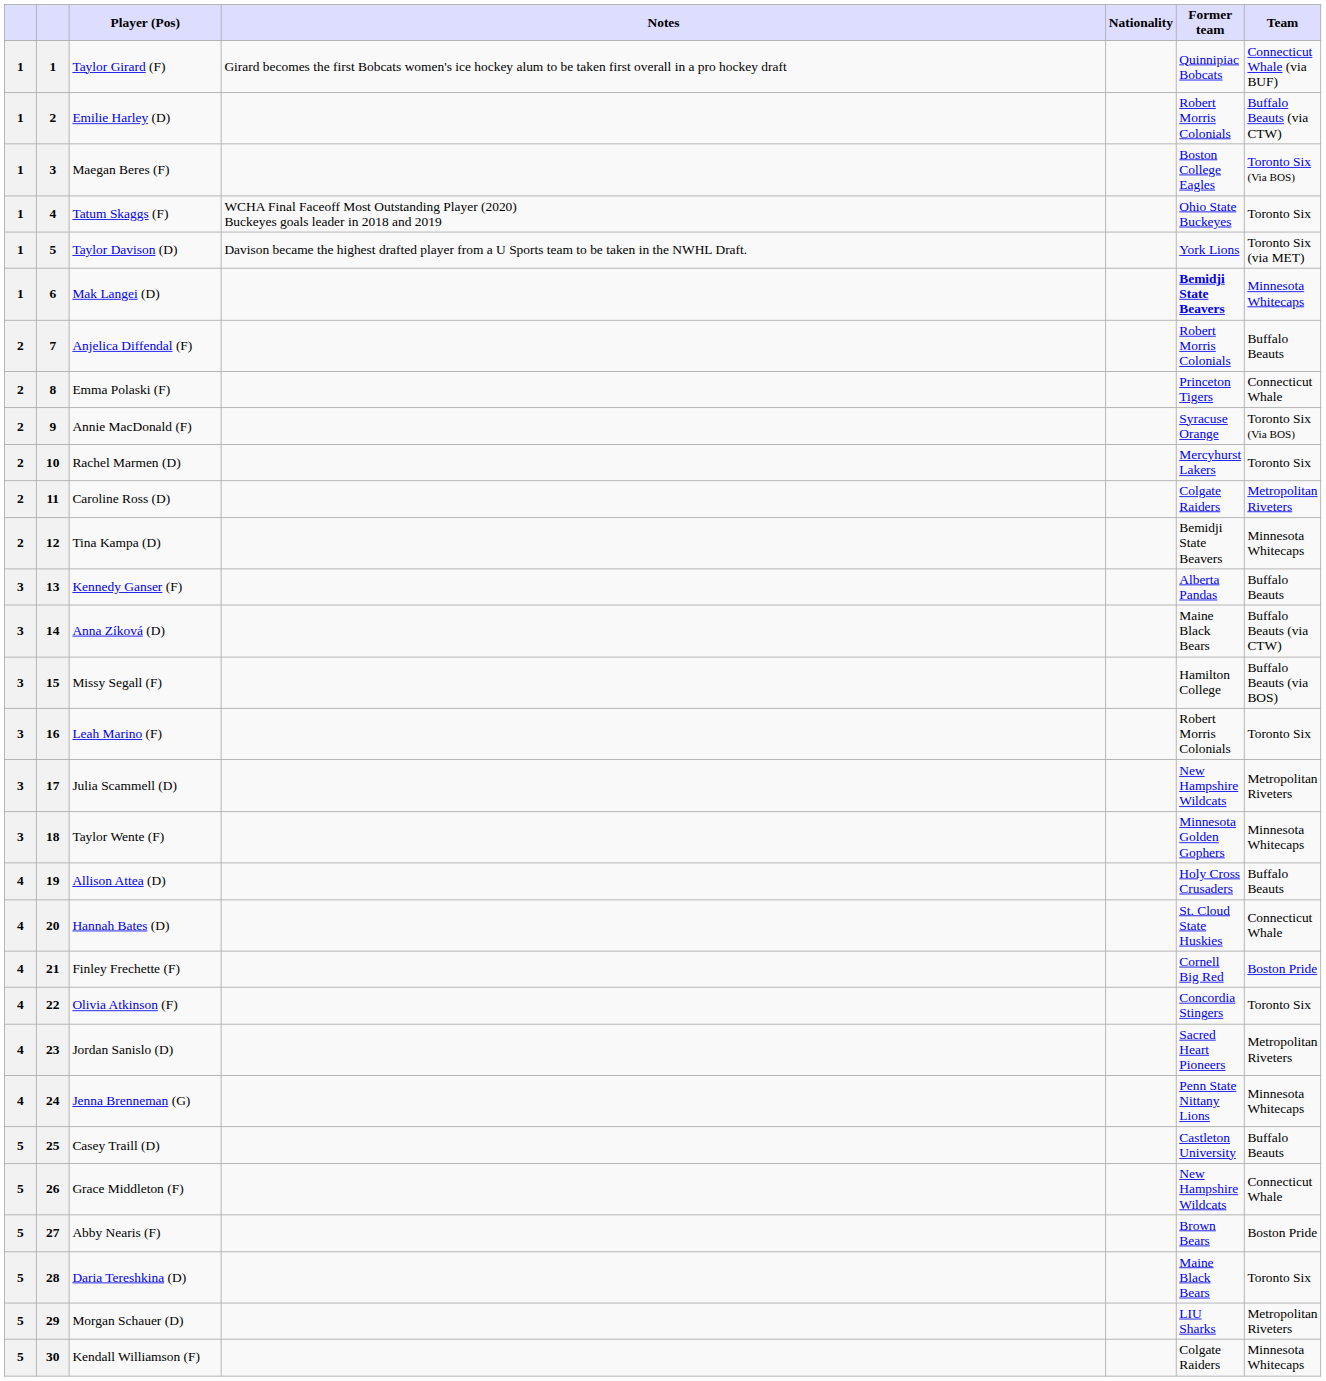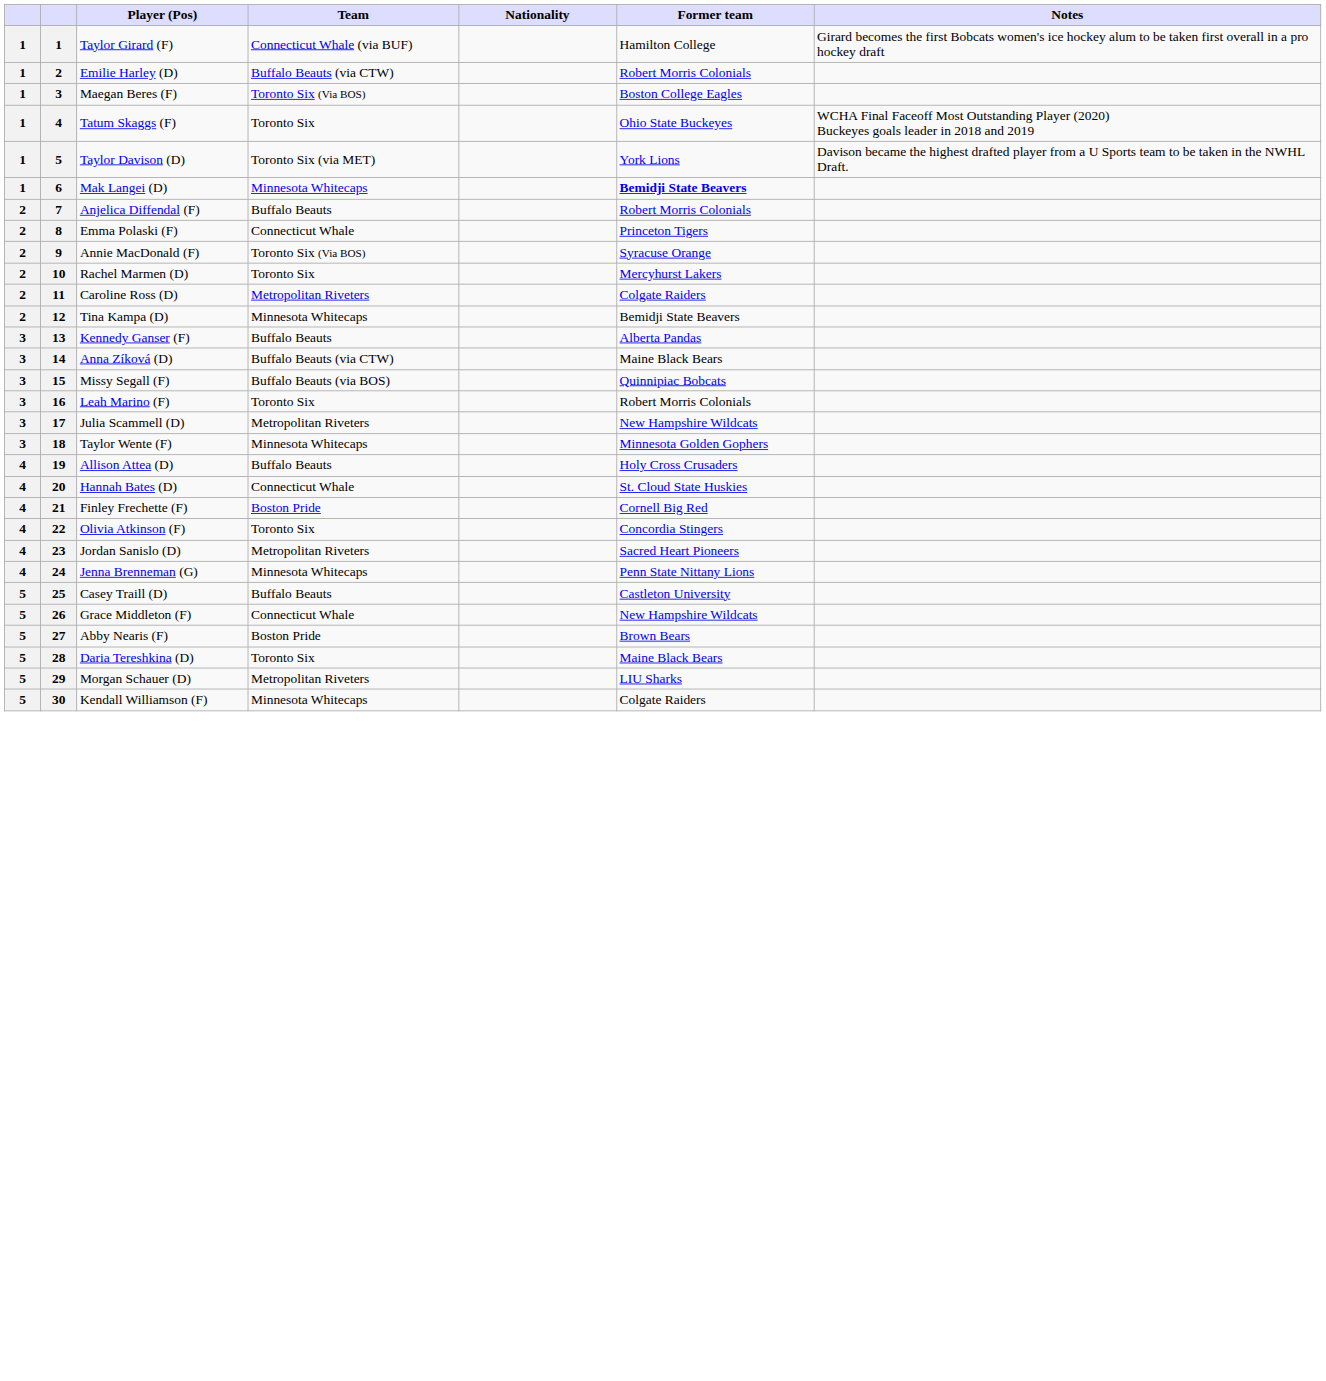columns swapped: Team <-> Notes
Taylor Girard (F) | Former team: Quinnipiac Bobcats -> Hamilton College
Missy Segall (F) | Former team: Hamilton College -> Quinnipiac Bobcats
